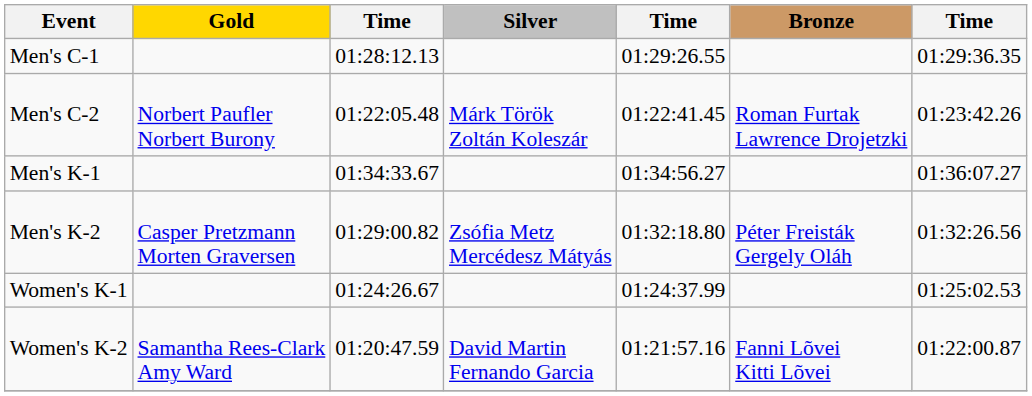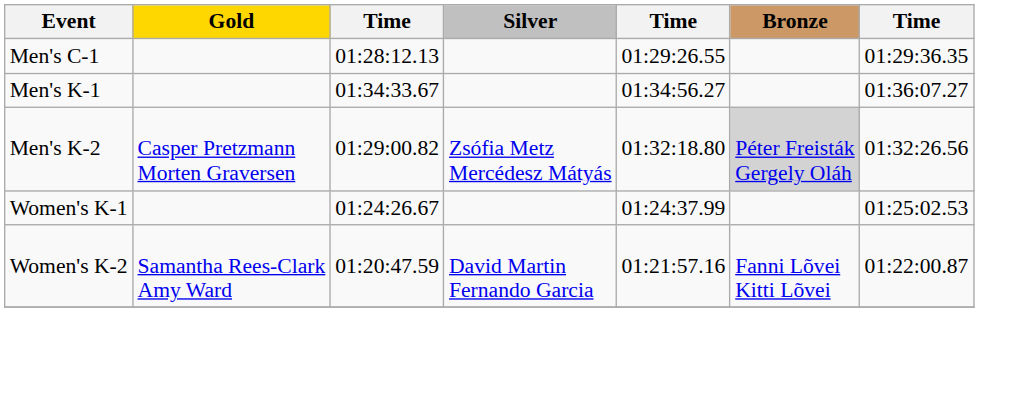- row: Men's C-2 | Norbert Paufler Norbert Burony | 01:22:05.48 | Márk Török Zoltán Koleszár | 01:22:41.45 | Roman Furtak Lawrence Drojetzki | 01:23:42.26
Men's K-2 | Bronze: no background -> lightgrey background
